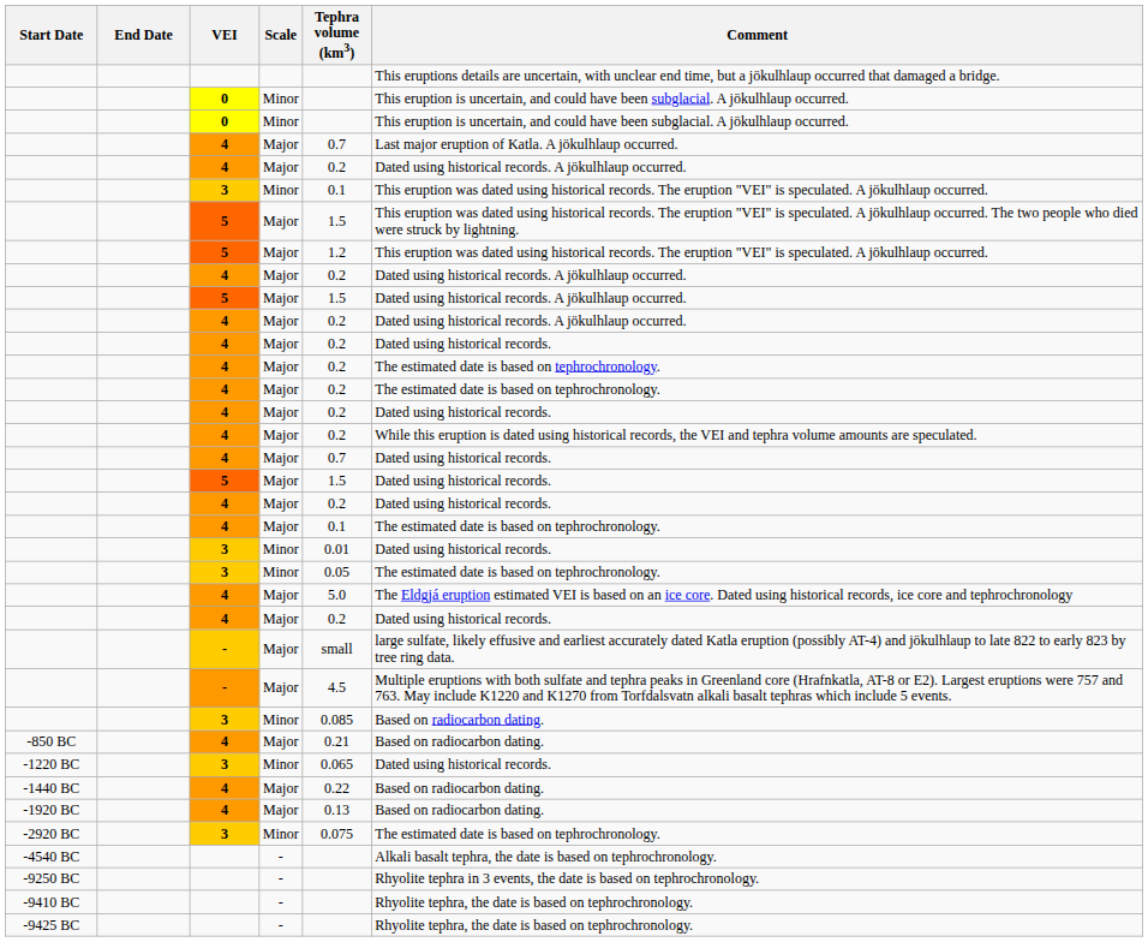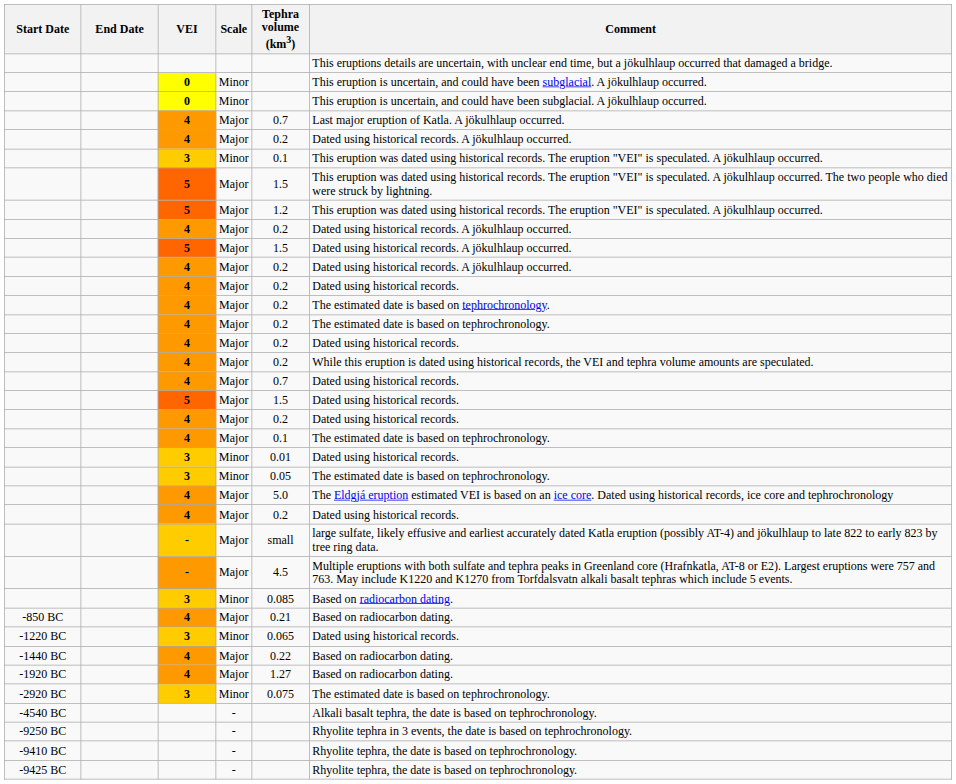-1920 BC | Tephra volume (km3): 0.13 -> 1.27
